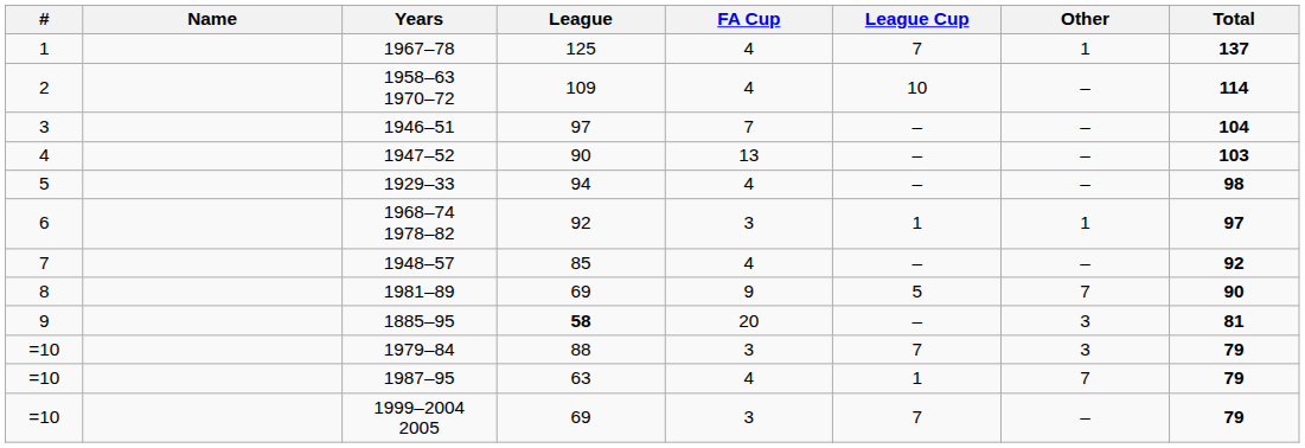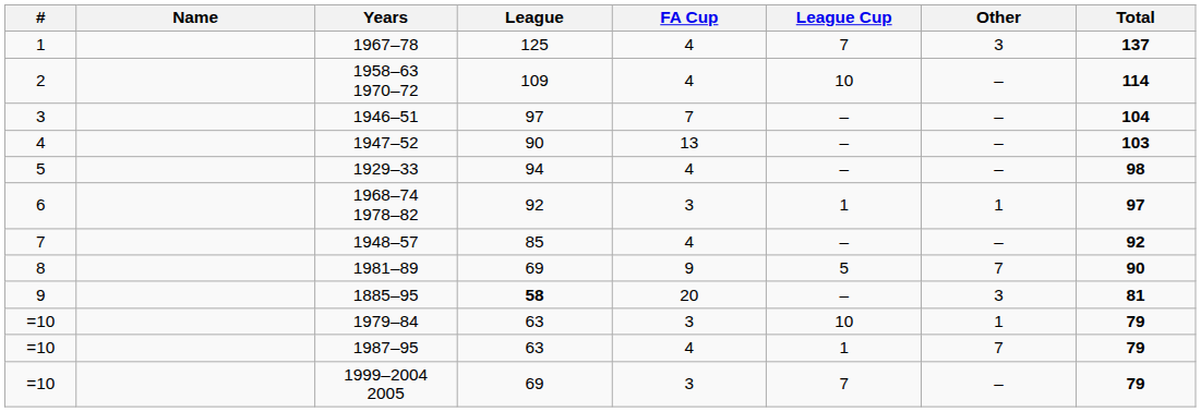1967–78 | Other: 1 -> 3
1979–84 | League: 88 -> 63
1979–84 | League Cup: 7 -> 10
1979–84 | Other: 3 -> 1
